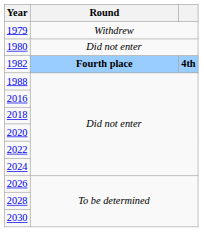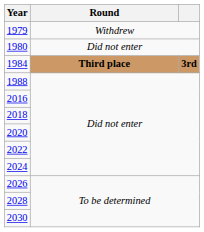- row: 1982 | Fourth place | 4th
+ row: 1984 | Third place | 3rd
